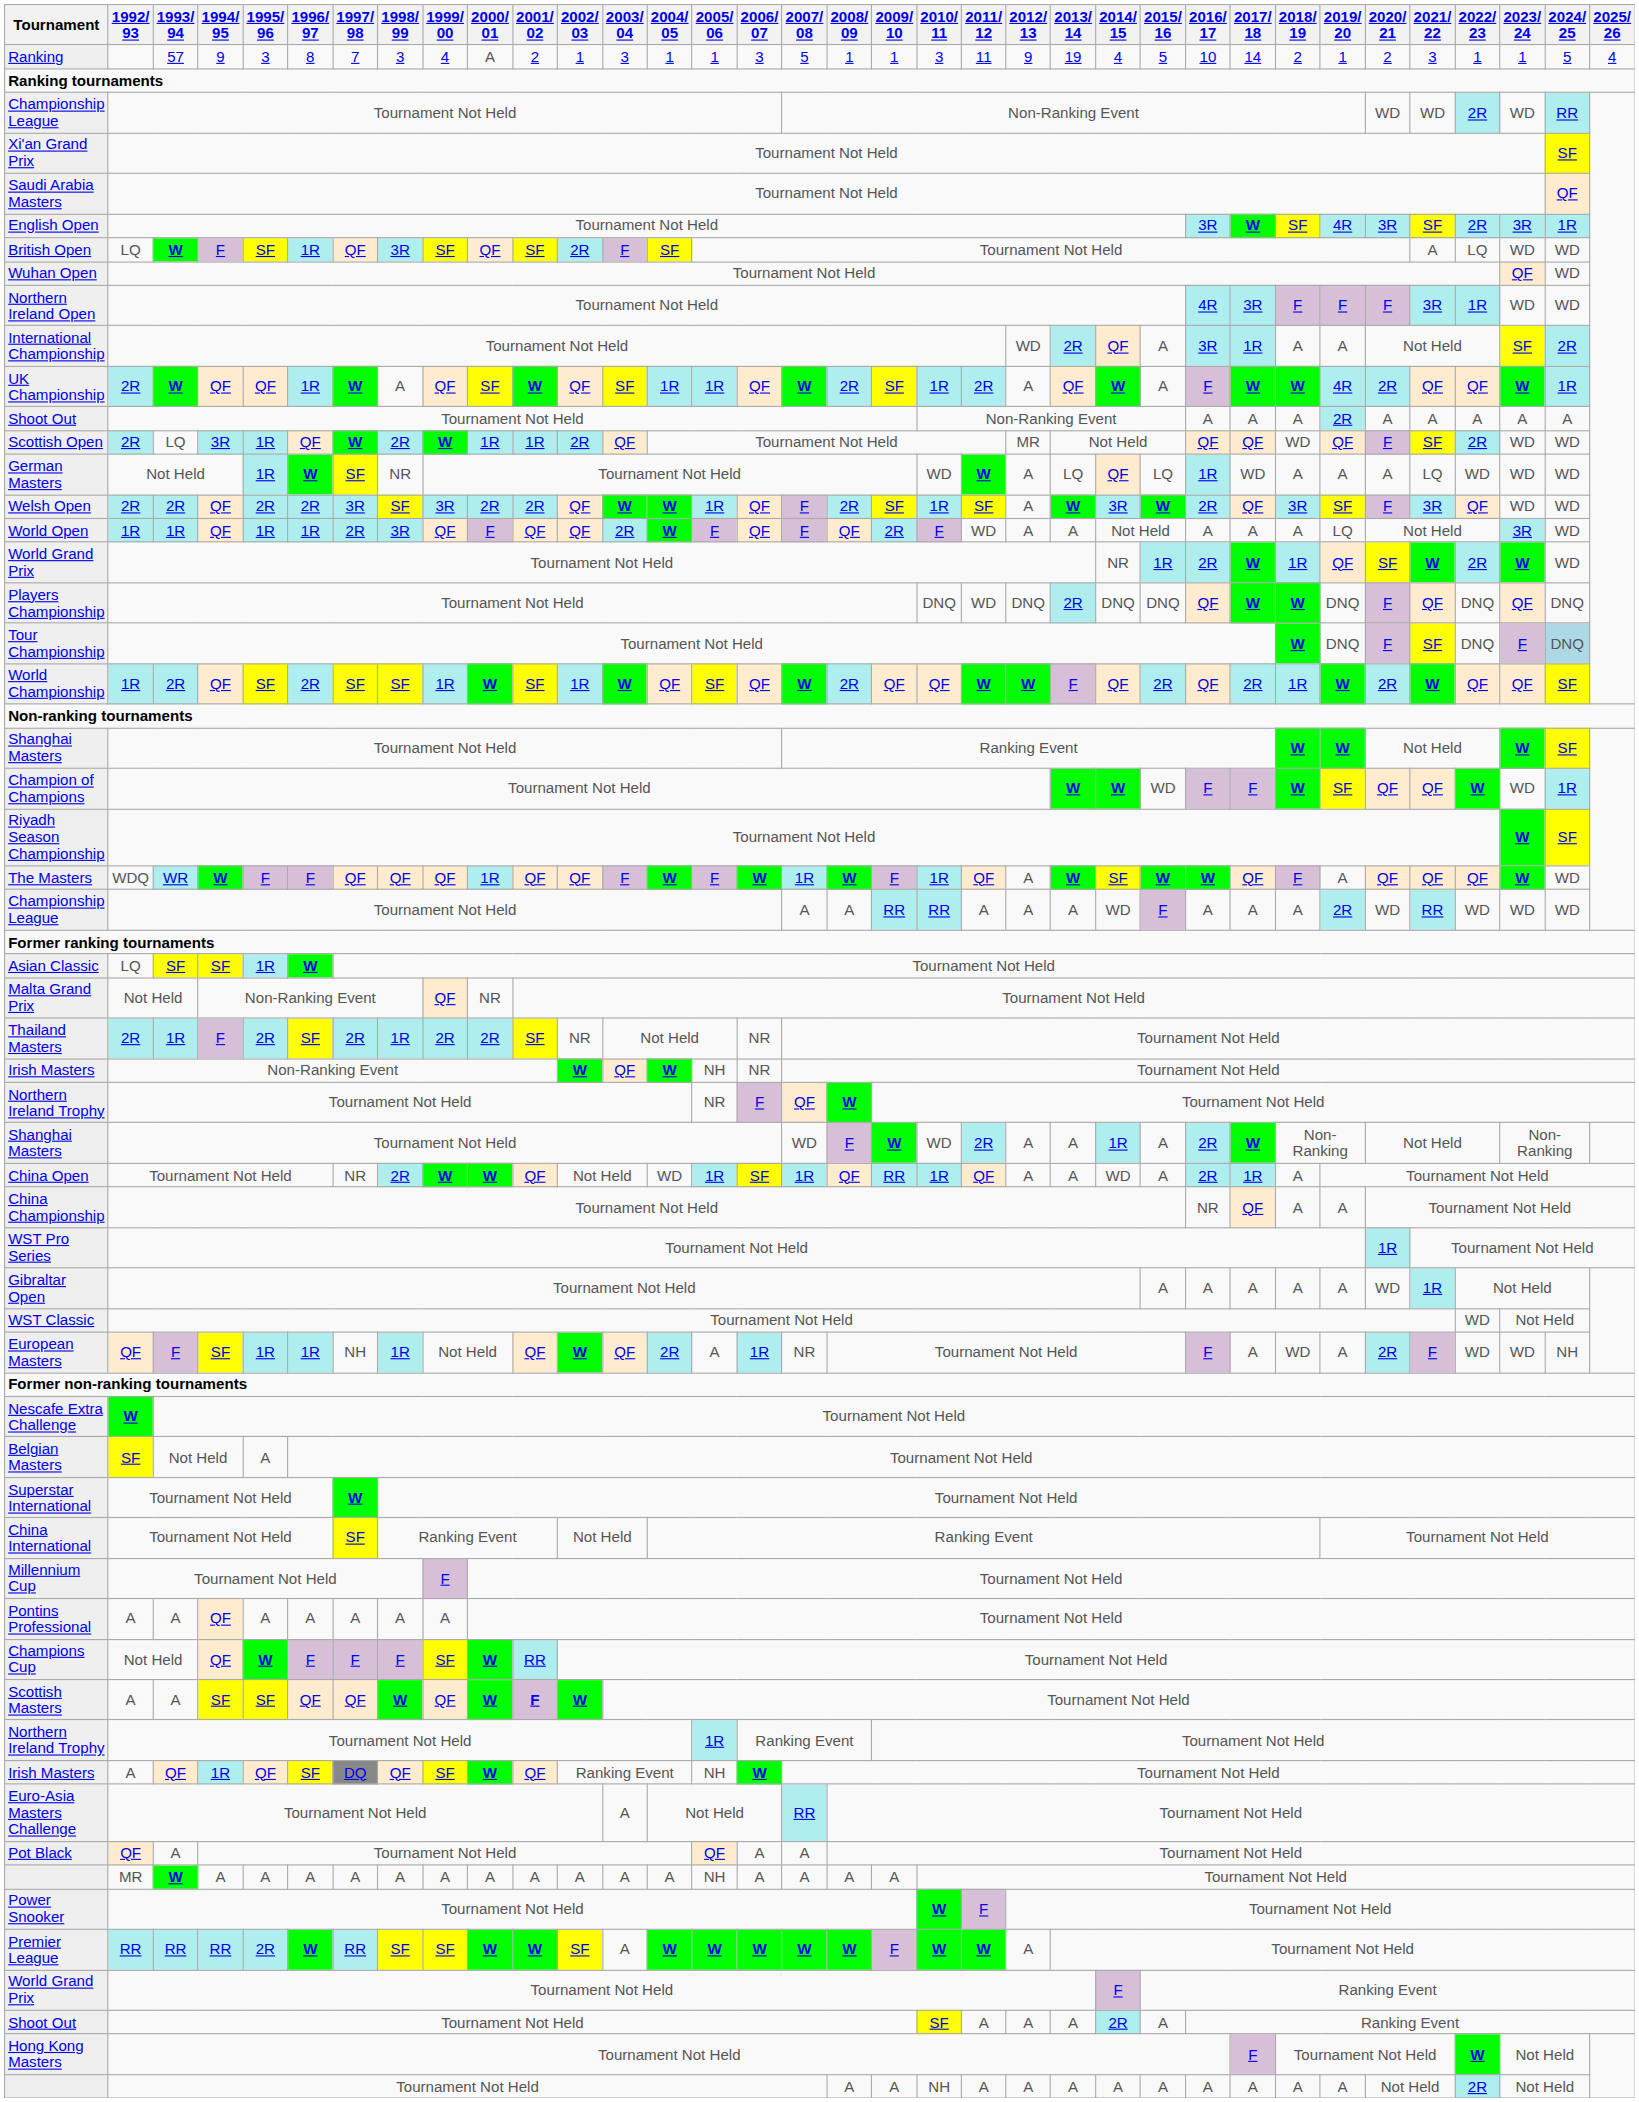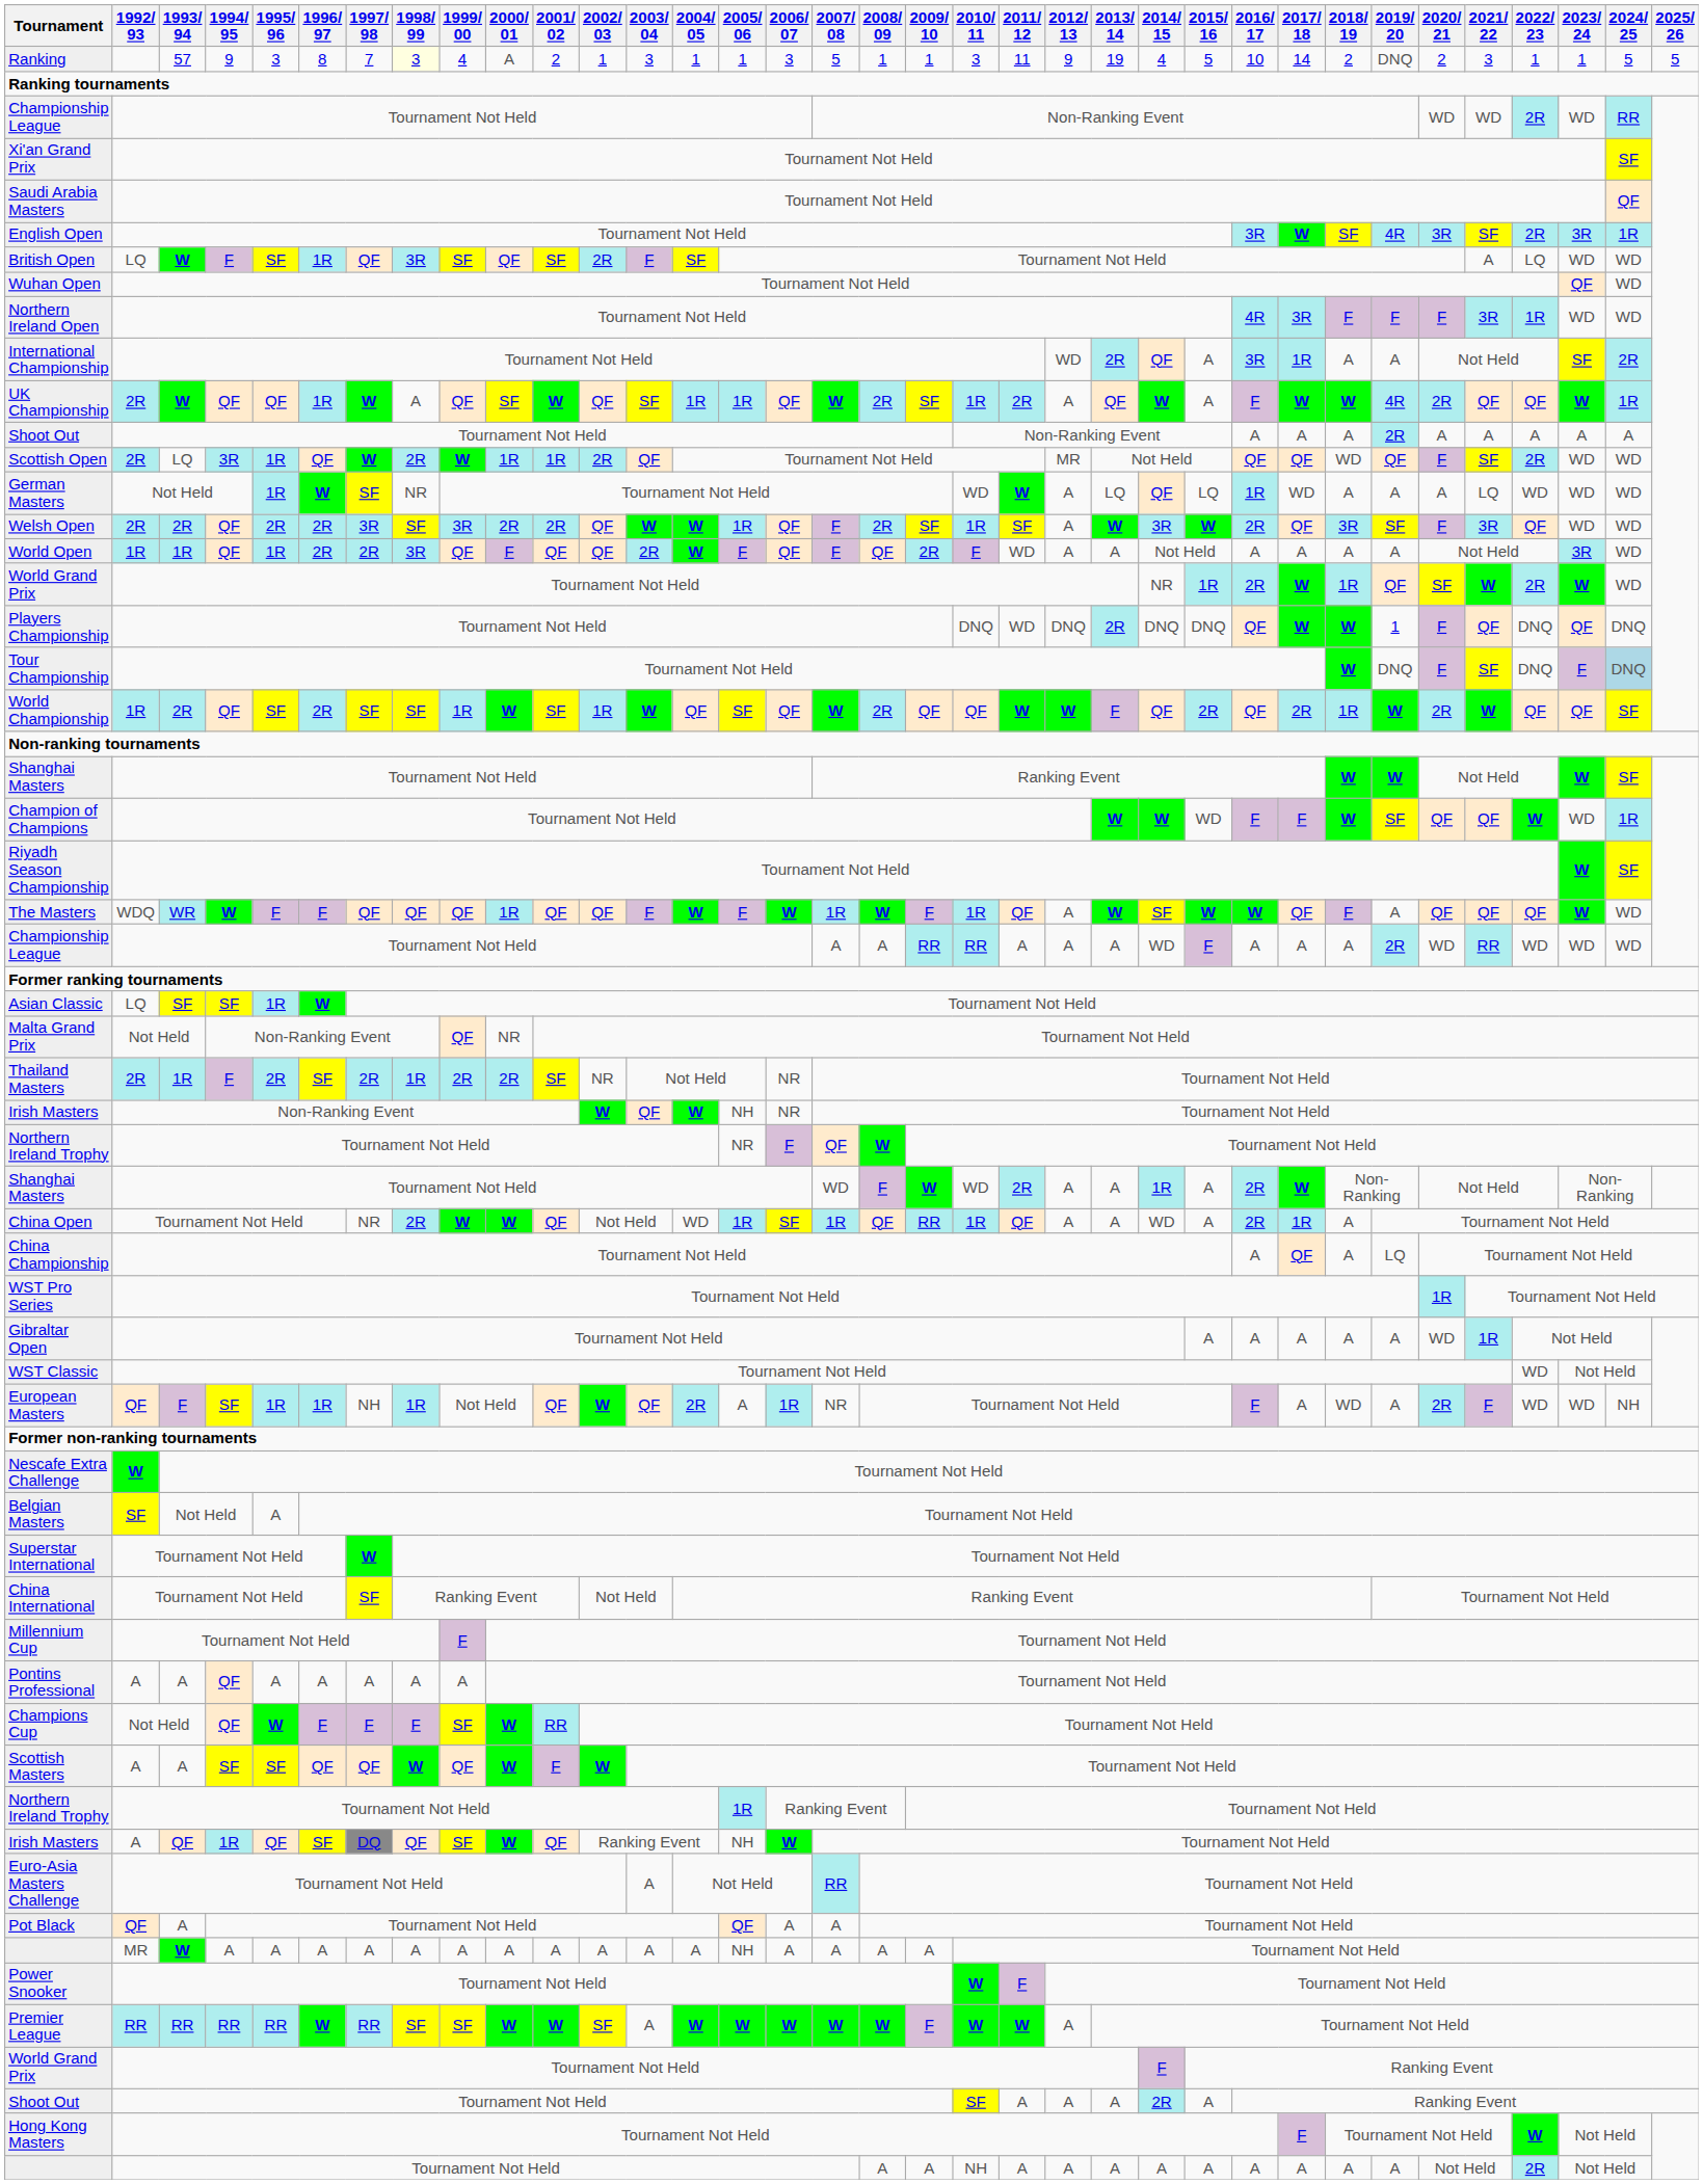Ranking | 1998/ 99: no background -> lightyellow background
Ranking | 2019/ 20: 1 -> DNQ
Ranking | 2025/ 26: 4 -> 5
World Open | 1996/ 97: 1R -> 2R
World Open | 2019/ 20: LQ -> A
Players Championship | 2019/ 20: DNQ -> 1
China Championship | 2016/ 17: NR -> A
China Championship | 2019/ 20: A -> LQ
Scottish Masters | 2001/ 02: bold -> normal
Premier League | 1995/ 96: 2R -> RR
